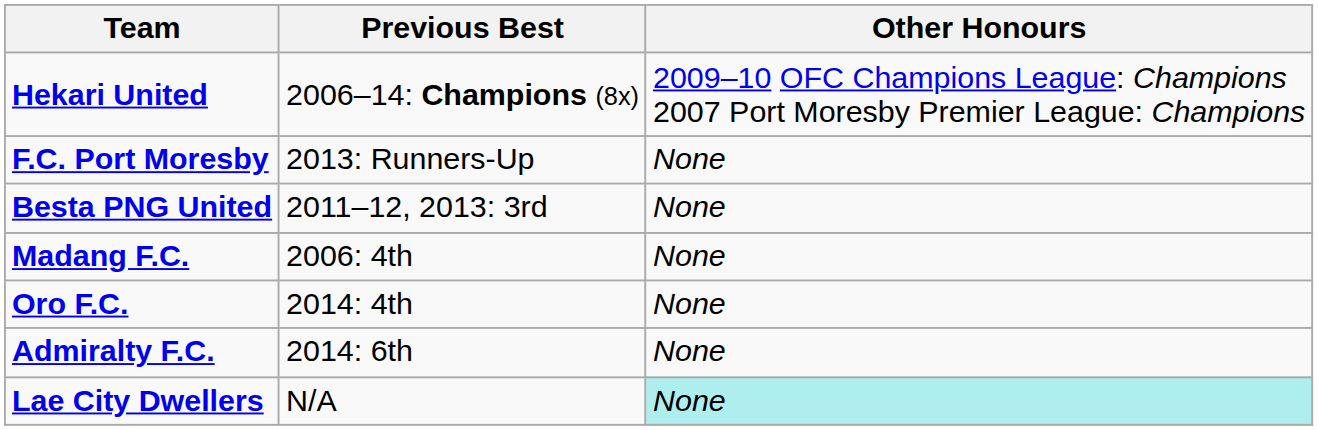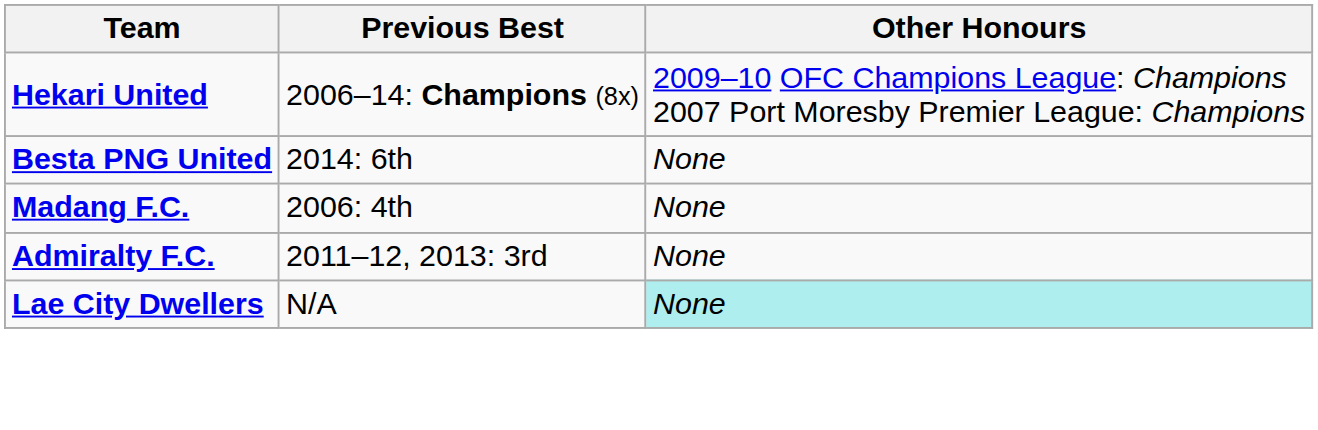- row: F.C. Port Moresby | 2013: Runners-Up | None
Besta PNG United | Previous Best: 2011–12, 2013: 3rd -> 2014: 6th
- row: Oro F.C. | 2014: 4th | None
Admiralty F.C. | Previous Best: 2014: 6th -> 2011–12, 2013: 3rd
